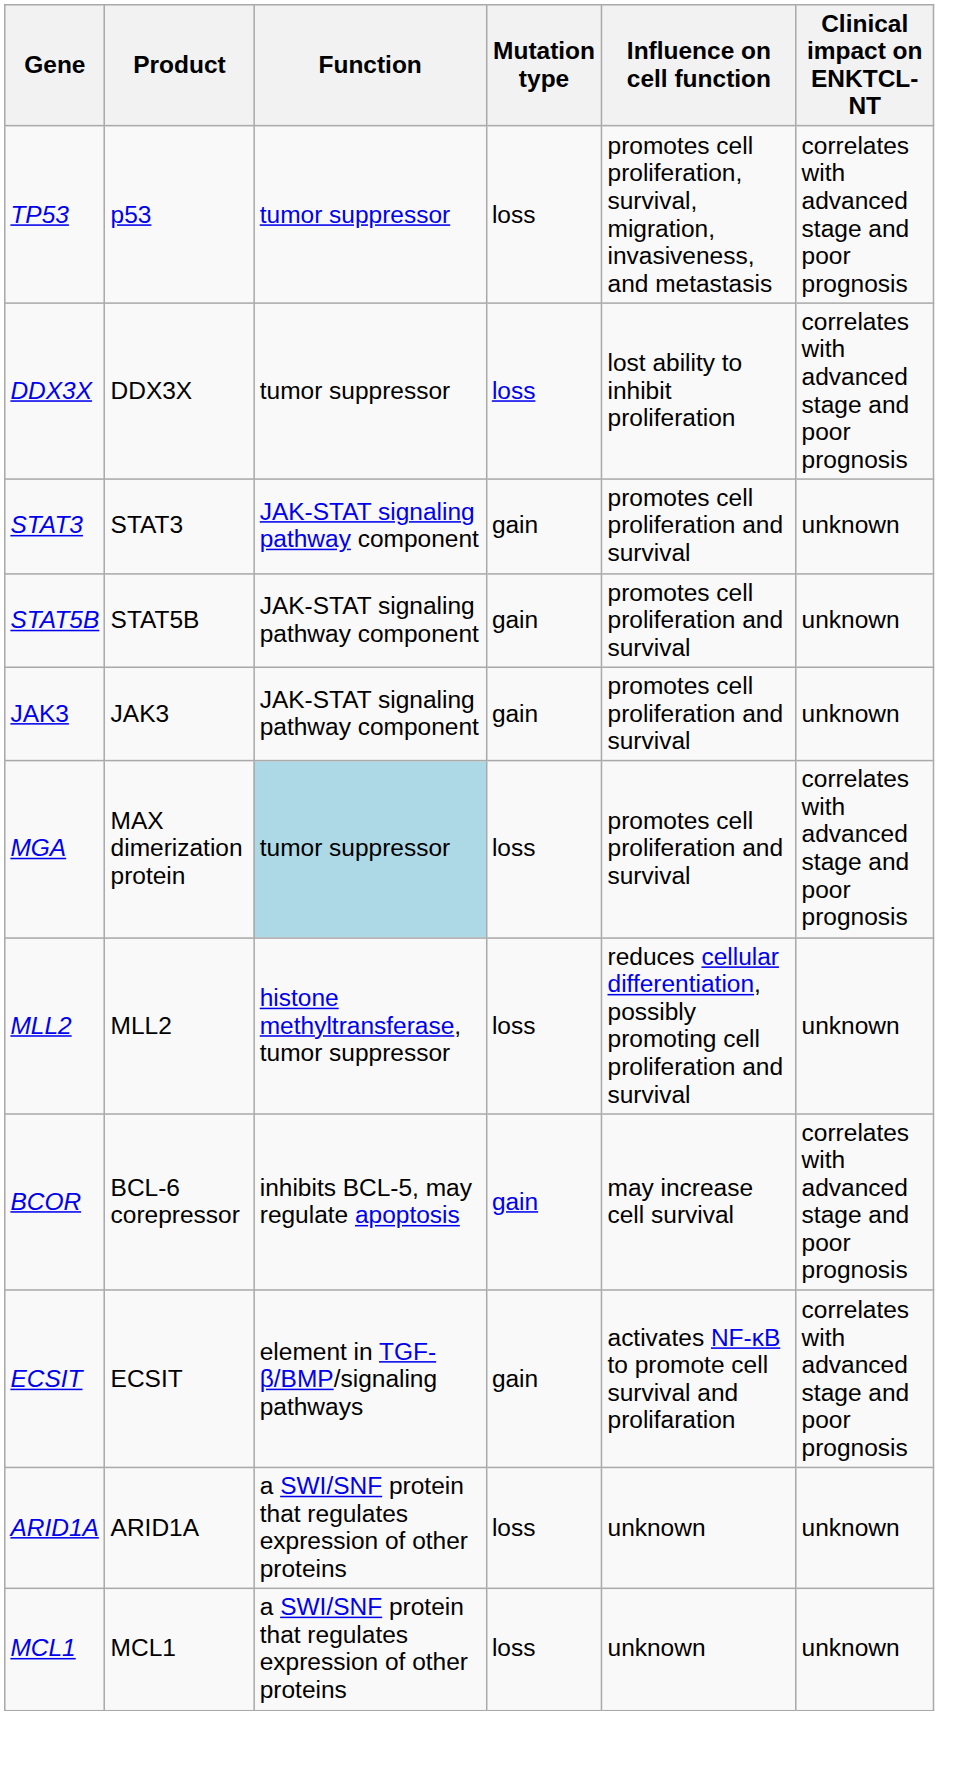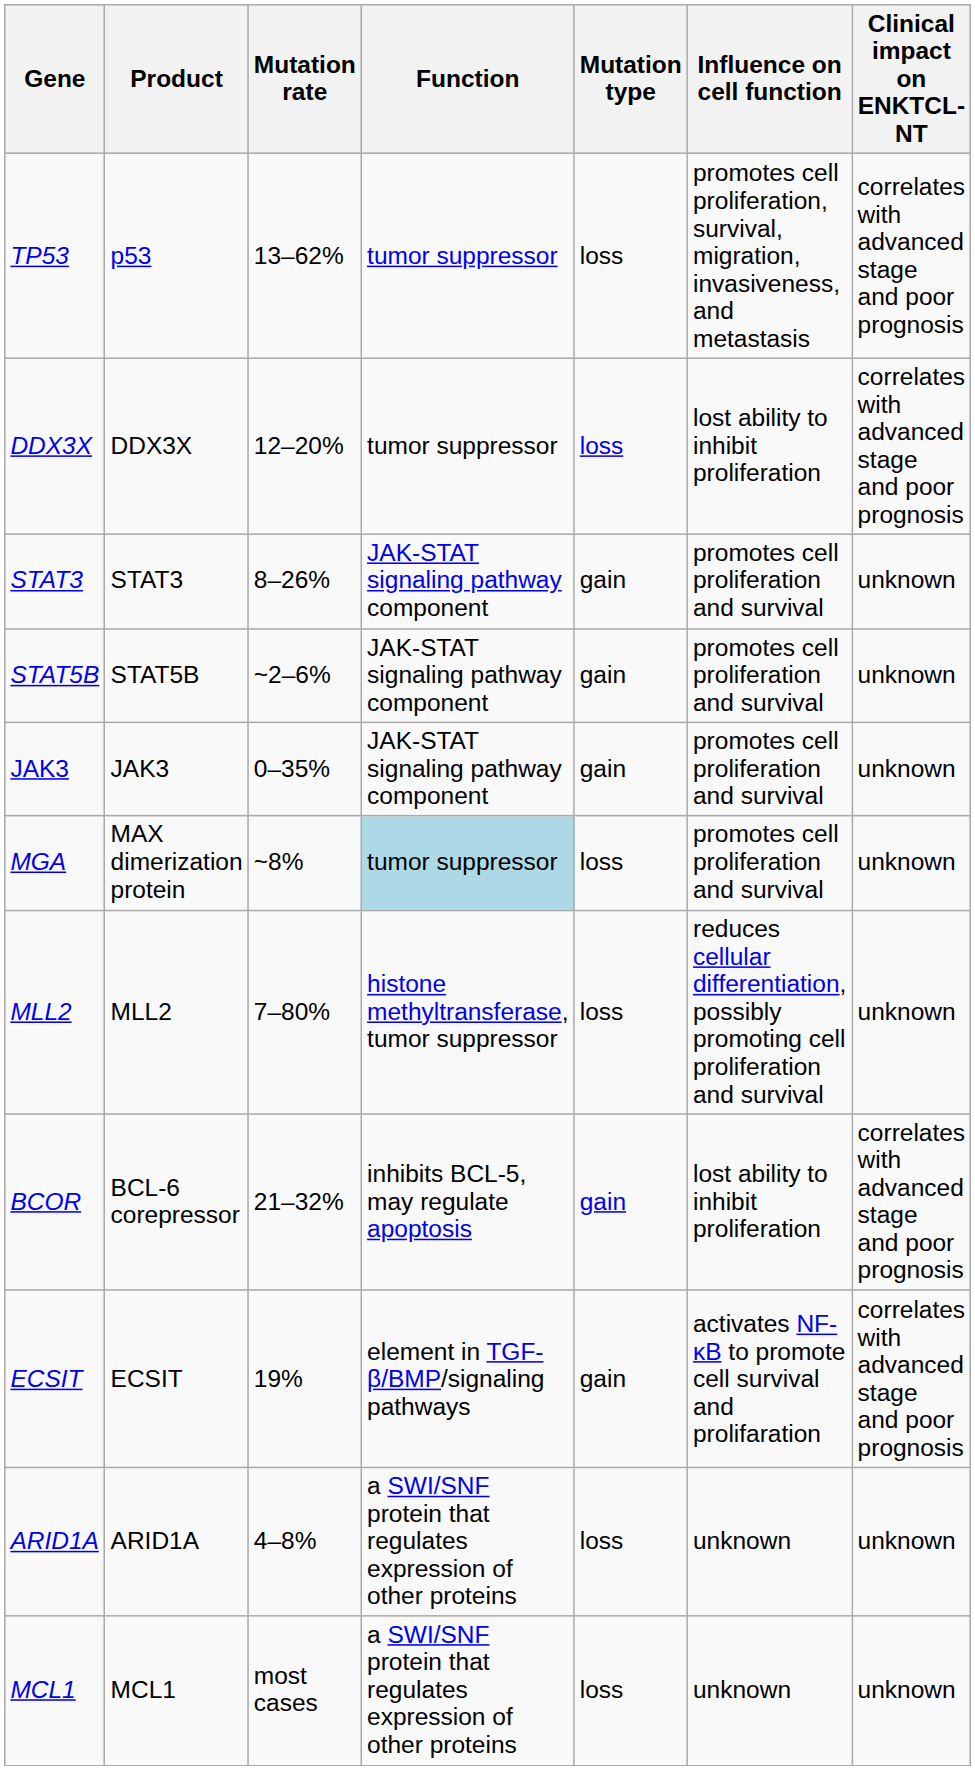+ column: Mutation rate | 13–62% | 12–20% | 8–26% | ~2–6% | 0–35% | ~8% | 7–80% | 21–32% | 19% | 4–8% | most cases
MGA | Clinical impact on ENKTCL-NT: correlates with advanced stage and poor prognosis -> unknown
BCOR | Influence on cell function: may increase cell survival -> lost ability to inhibit proliferation
